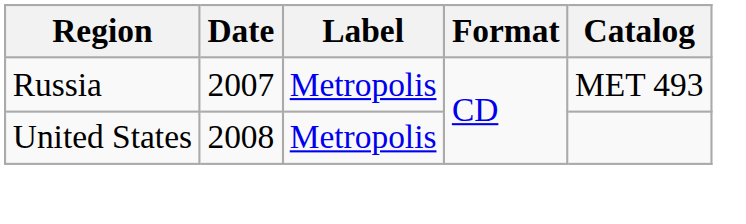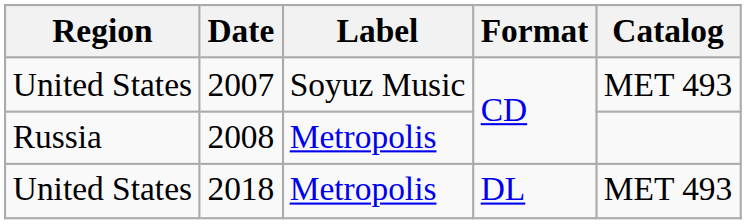2007 | Region: Russia -> United States
2007 | Label: Metropolis -> Soyuz Music
2008 | Region: United States -> Russia
+ row: United States | 2018 | Metropolis | DL | MET 493
